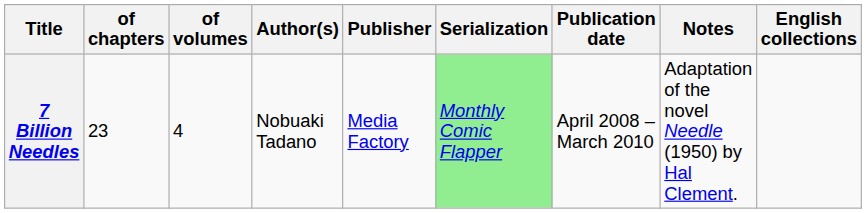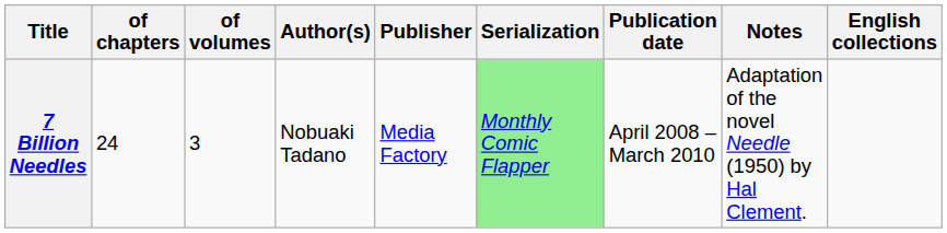7 Billion Needles | of chapters: 23 -> 24
7 Billion Needles | of volumes: 4 -> 3
